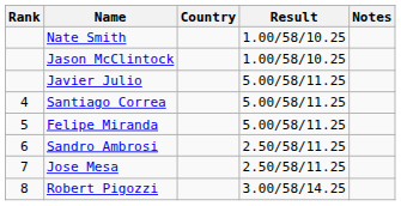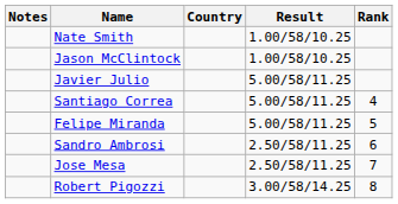columns swapped: Rank <-> Notes
